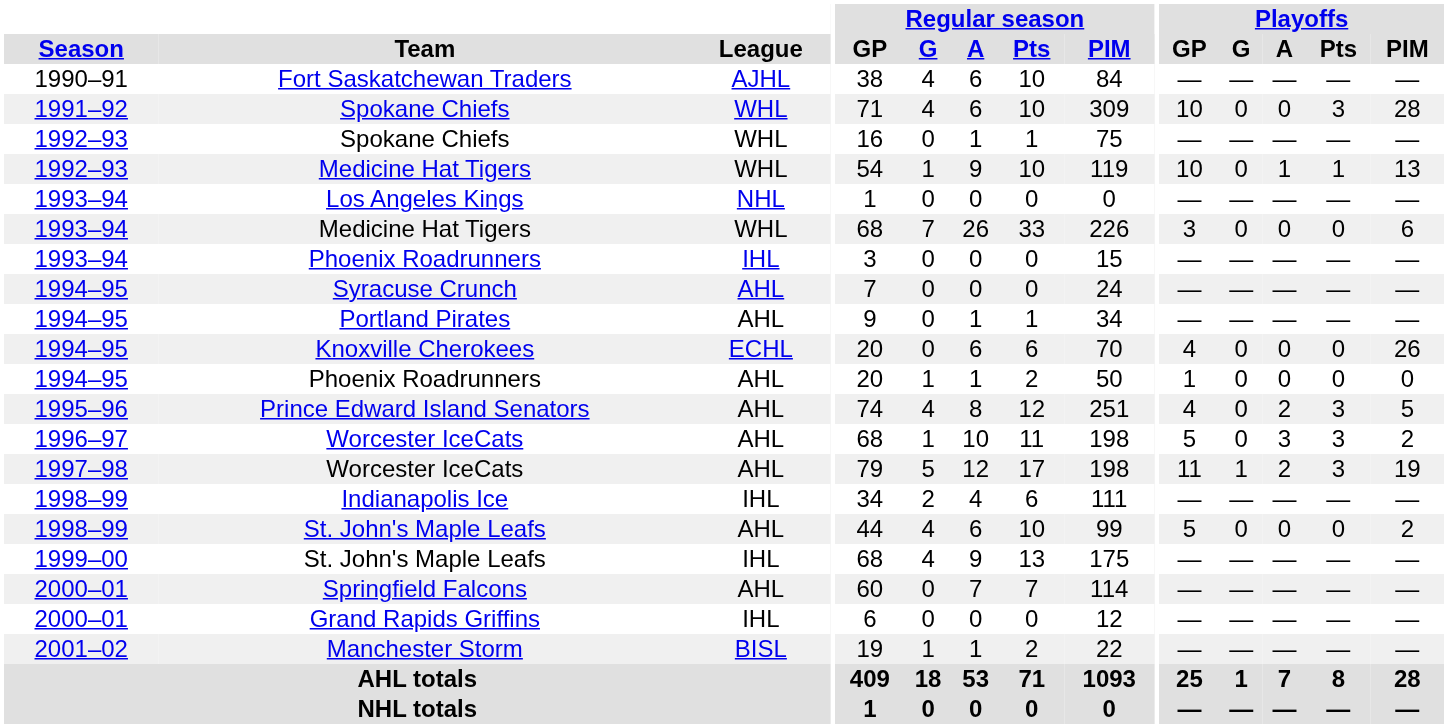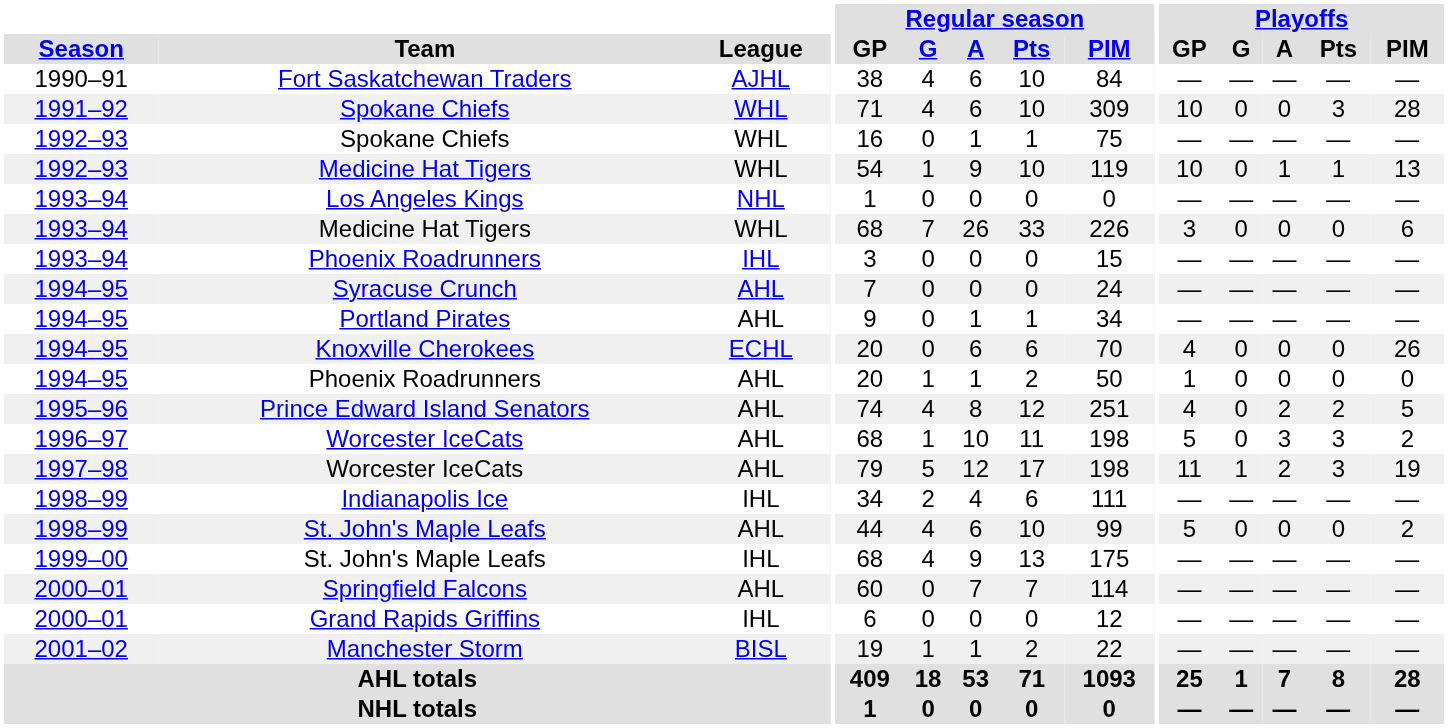Prince Edward Island Senators | Playoffs / Pts: 3 -> 2
